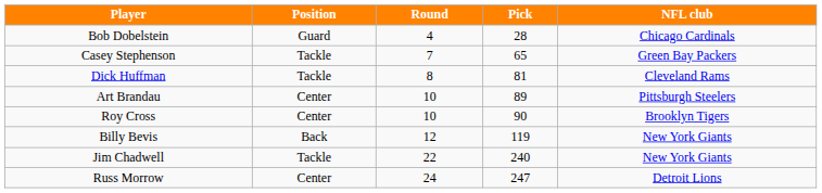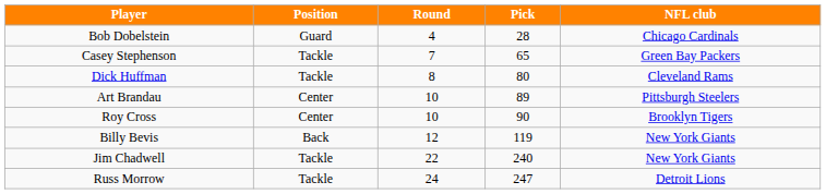Dick Huffman | Pick: 81 -> 80
Russ Morrow | Position: Center -> Tackle
